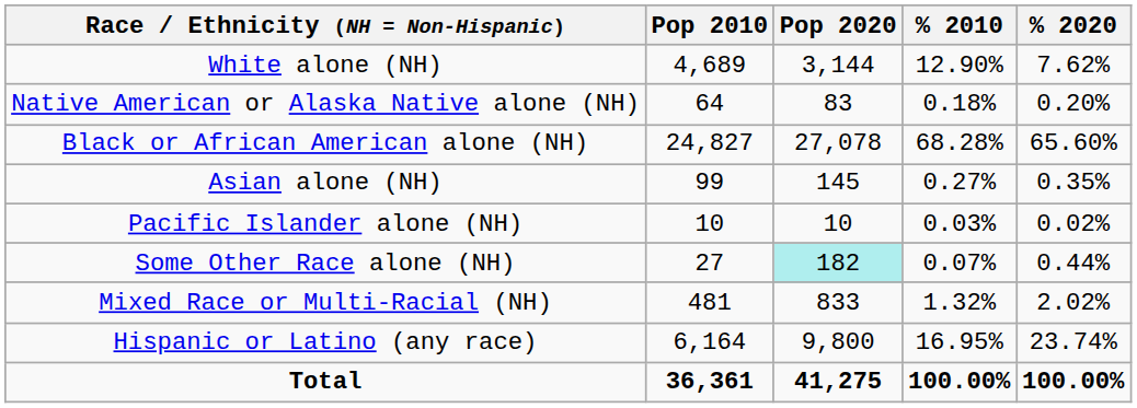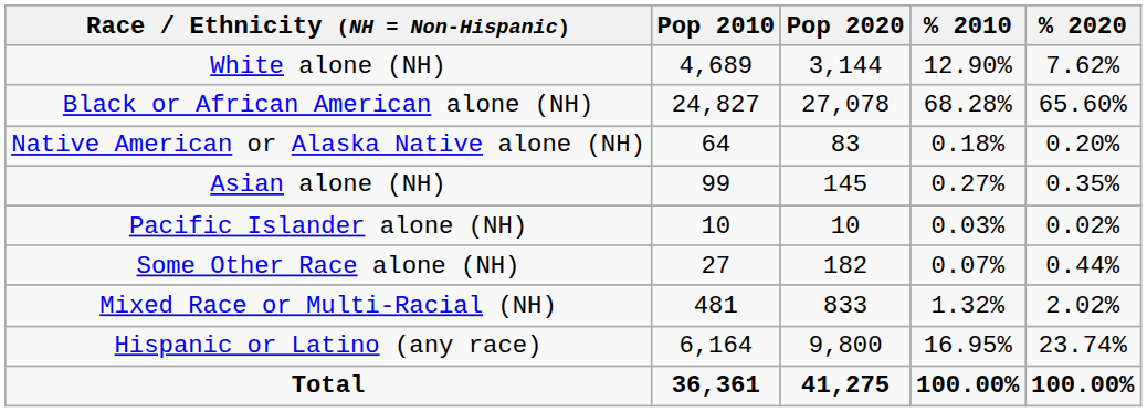rows swapped: Black or African American alone (NH) <-> Native American or Alaska Native alone (NH)
Some Other Race alone (NH) | Pop 2020: paleturquoise background -> no background
